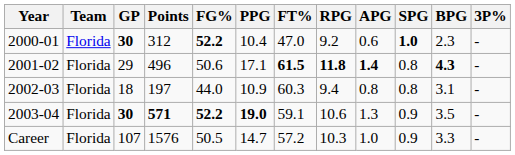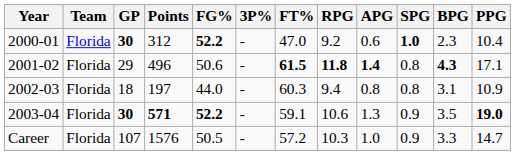columns swapped: 3P% <-> PPG
